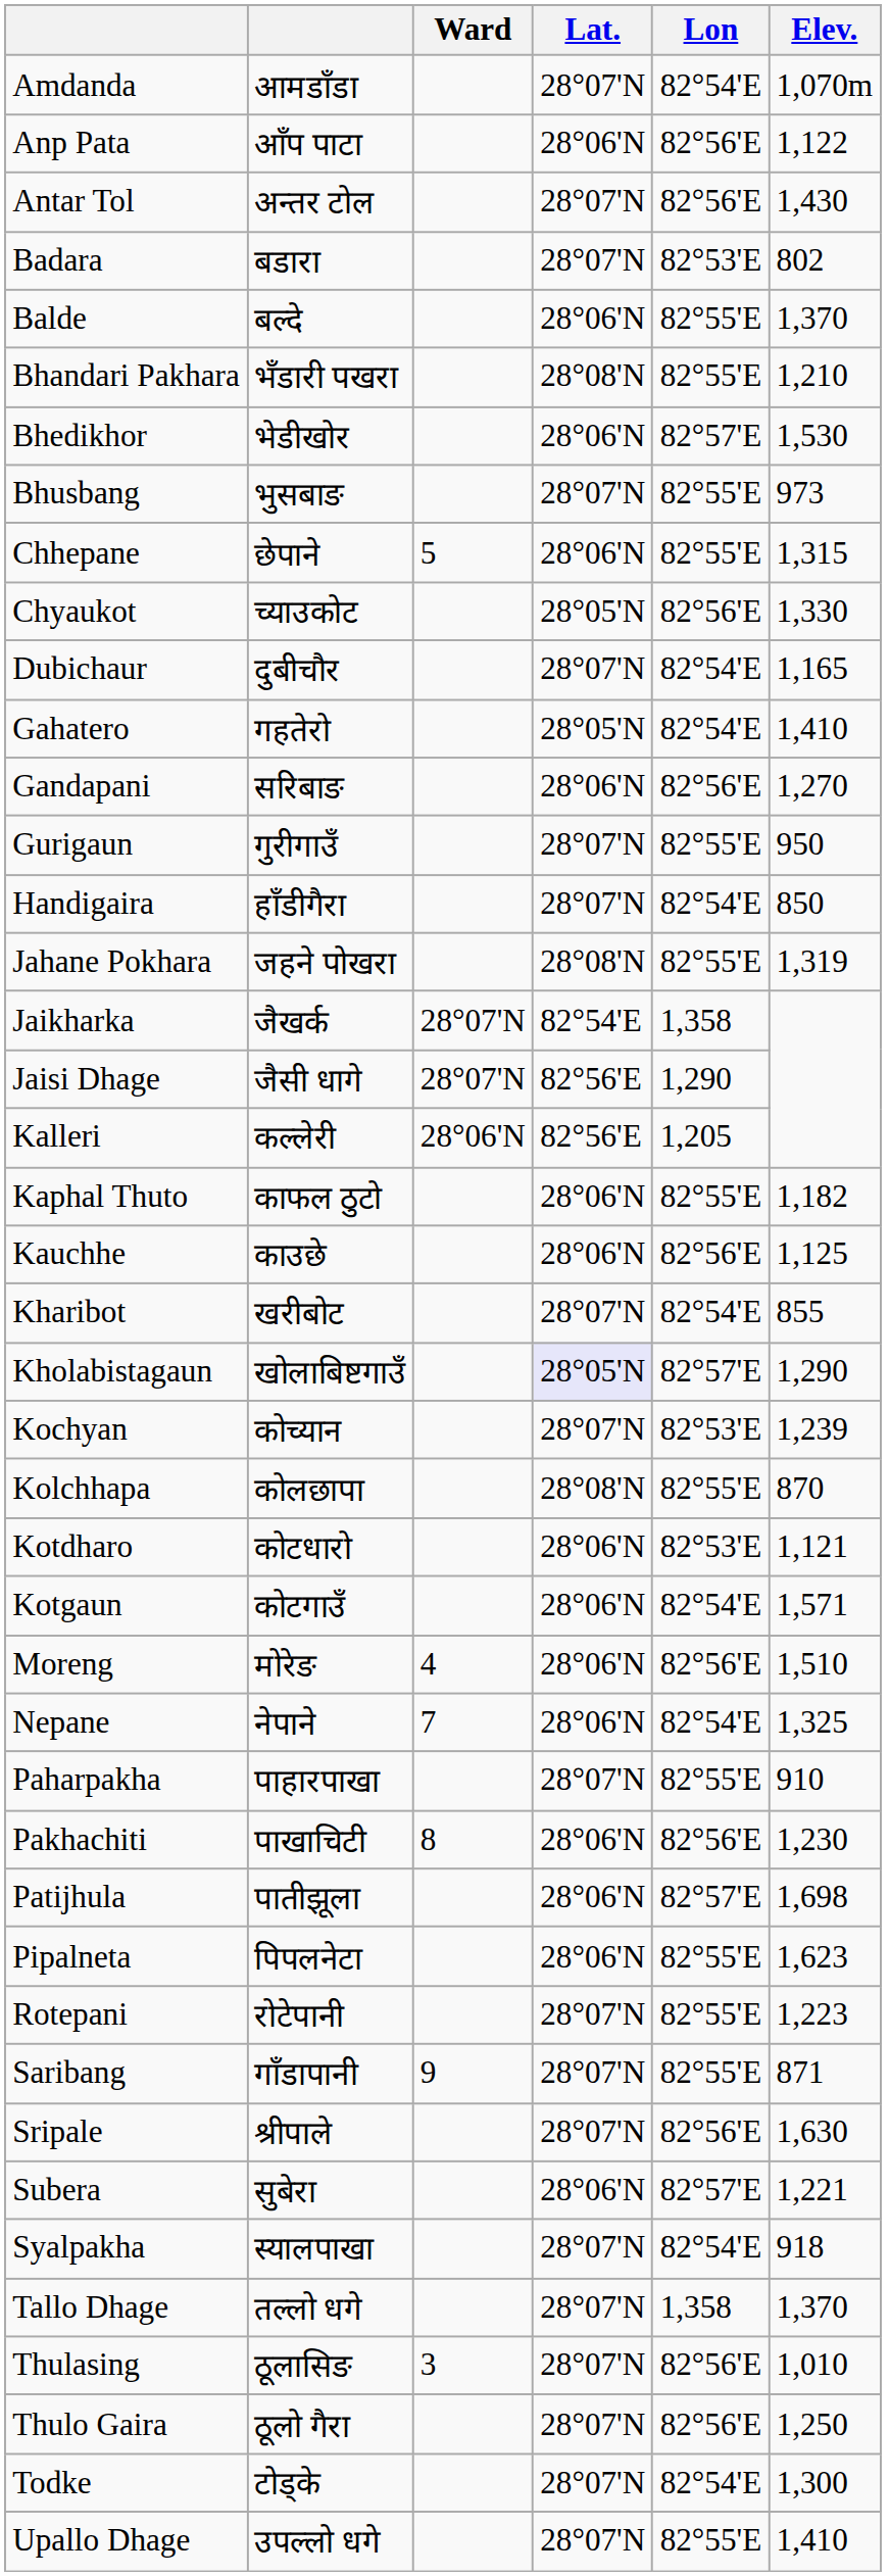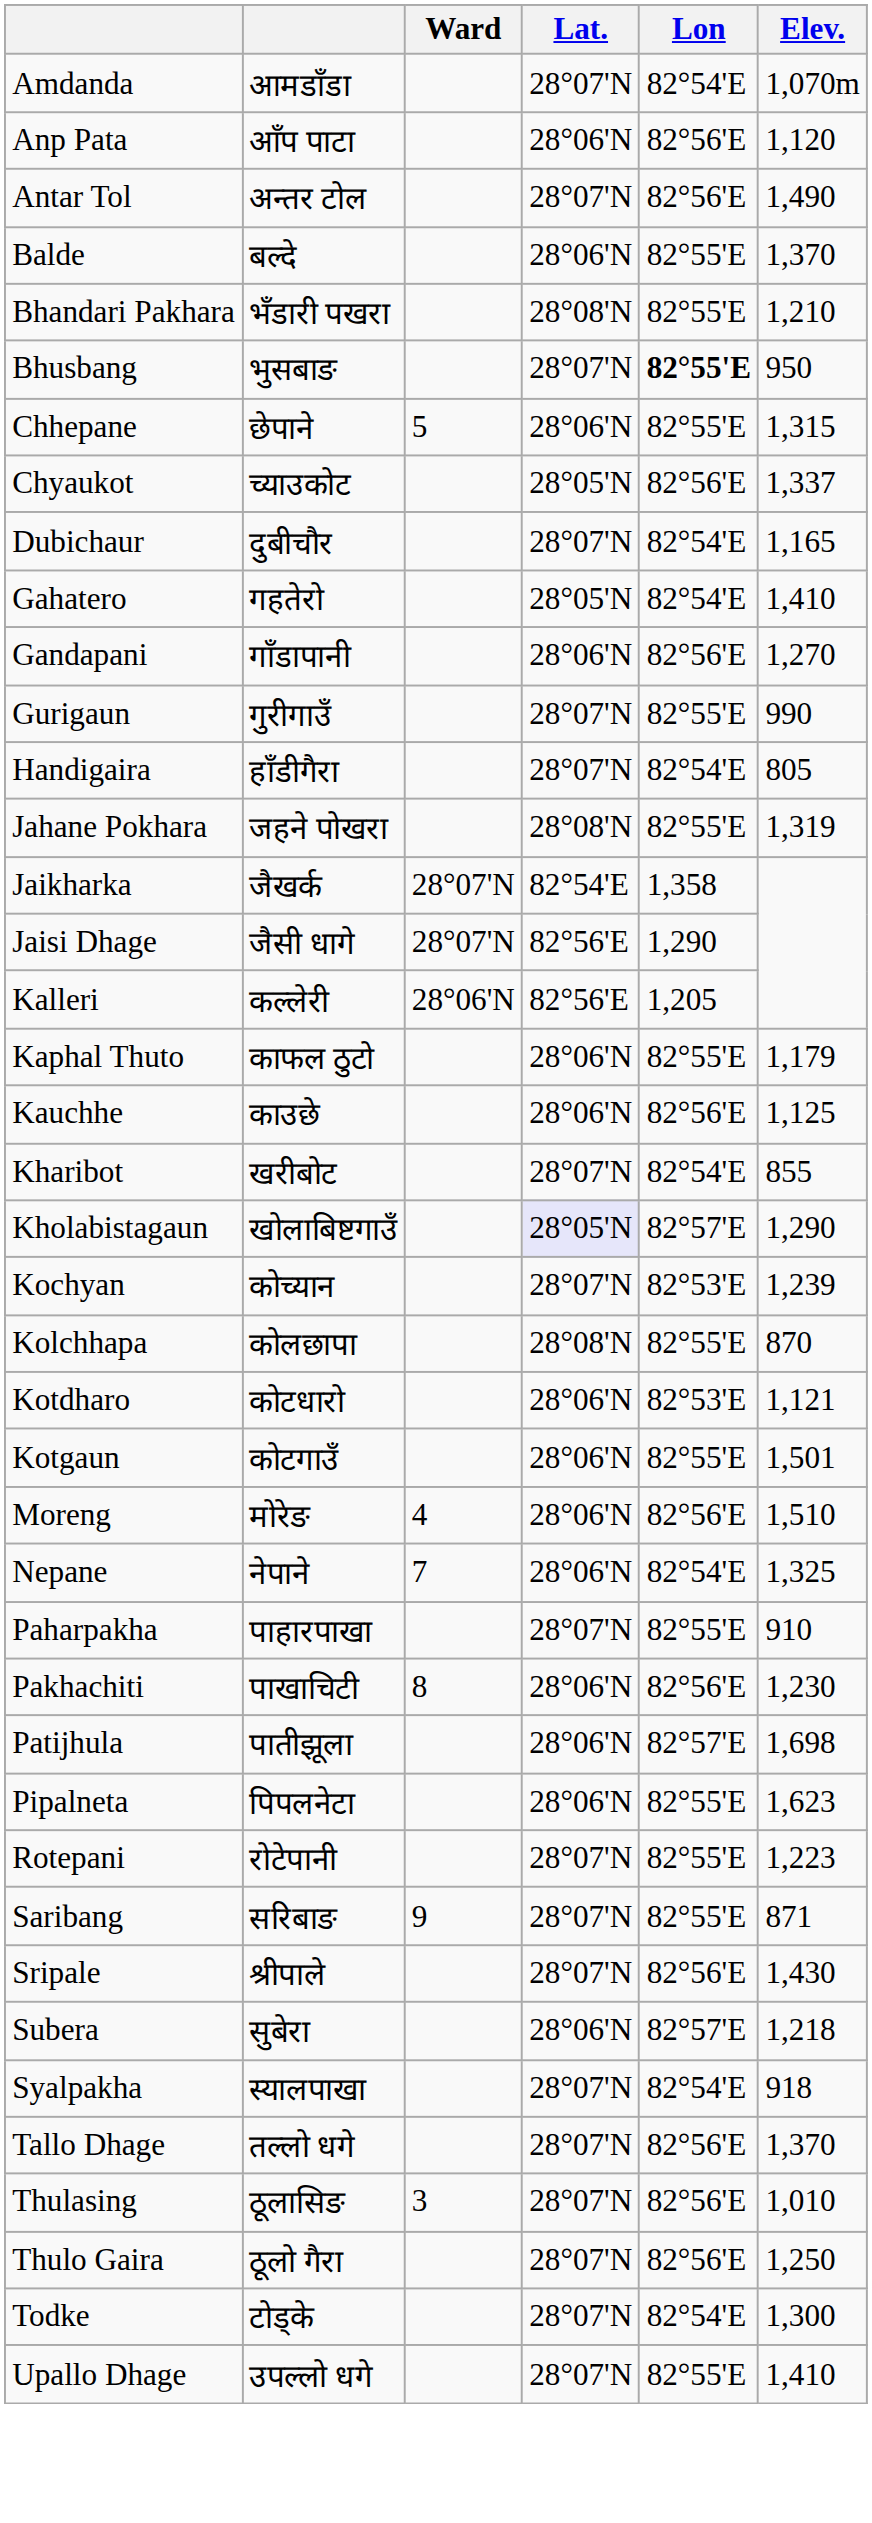Anp Pata | Elev.: 1,122 -> 1,120
Antar Tol | Elev.: 1,430 -> 1,490
- row: Badara | बडारा | 28°07'N | 82°53'E | 802
- row: Bhedikhor | भेडीखोर | 28°06'N | 82°57'E | 1,530
Bhusbang | Lon: normal -> bold
Bhusbang | Elev.: 973 -> 950
Chyaukot | Elev.: 1,330 -> 1,337
Gandapani | column 2: सरिबाङ -> गाँडापानी
Gurigaun | Elev.: 950 -> 990
Handigaira | Elev.: 850 -> 805
Kaphal Thuto | Elev.: 1,182 -> 1,179
Kotgaun | Lon: 82°54'E -> 82°55'E
Kotgaun | Elev.: 1,571 -> 1,501
Saribang | column 2: गाँडापानी -> सरिबाङ
Sripale | Elev.: 1,630 -> 1,430
Subera | Elev.: 1,221 -> 1,218
Tallo Dhage | Lon: 1,358 -> 82°56'E
